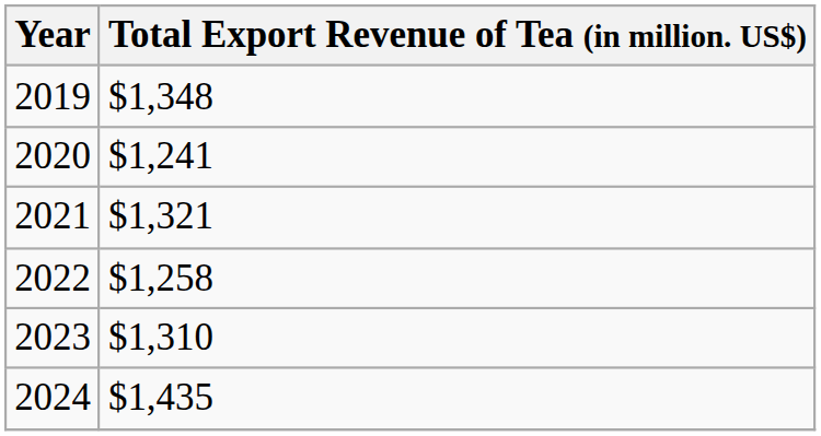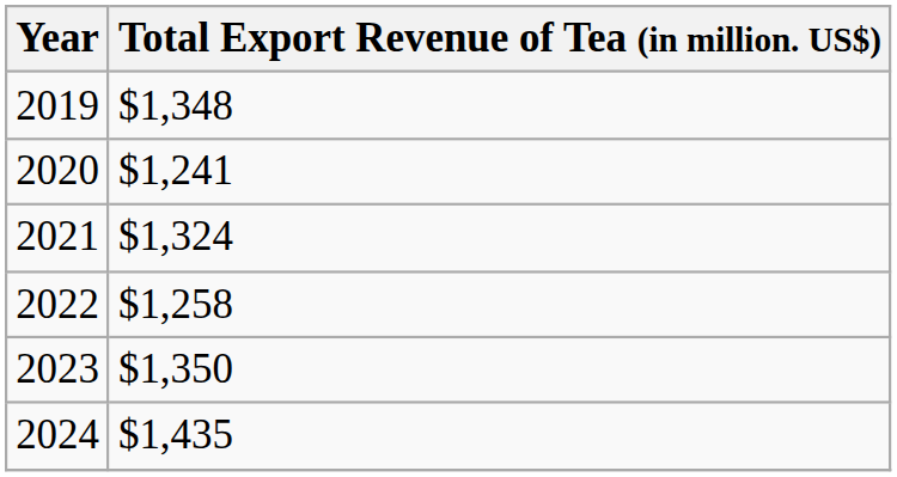2021 | Total Export Revenue of Tea (in million. US$): $1,321 -> $1,324
2023 | Total Export Revenue of Tea (in million. US$): $1,310 -> $1,350
